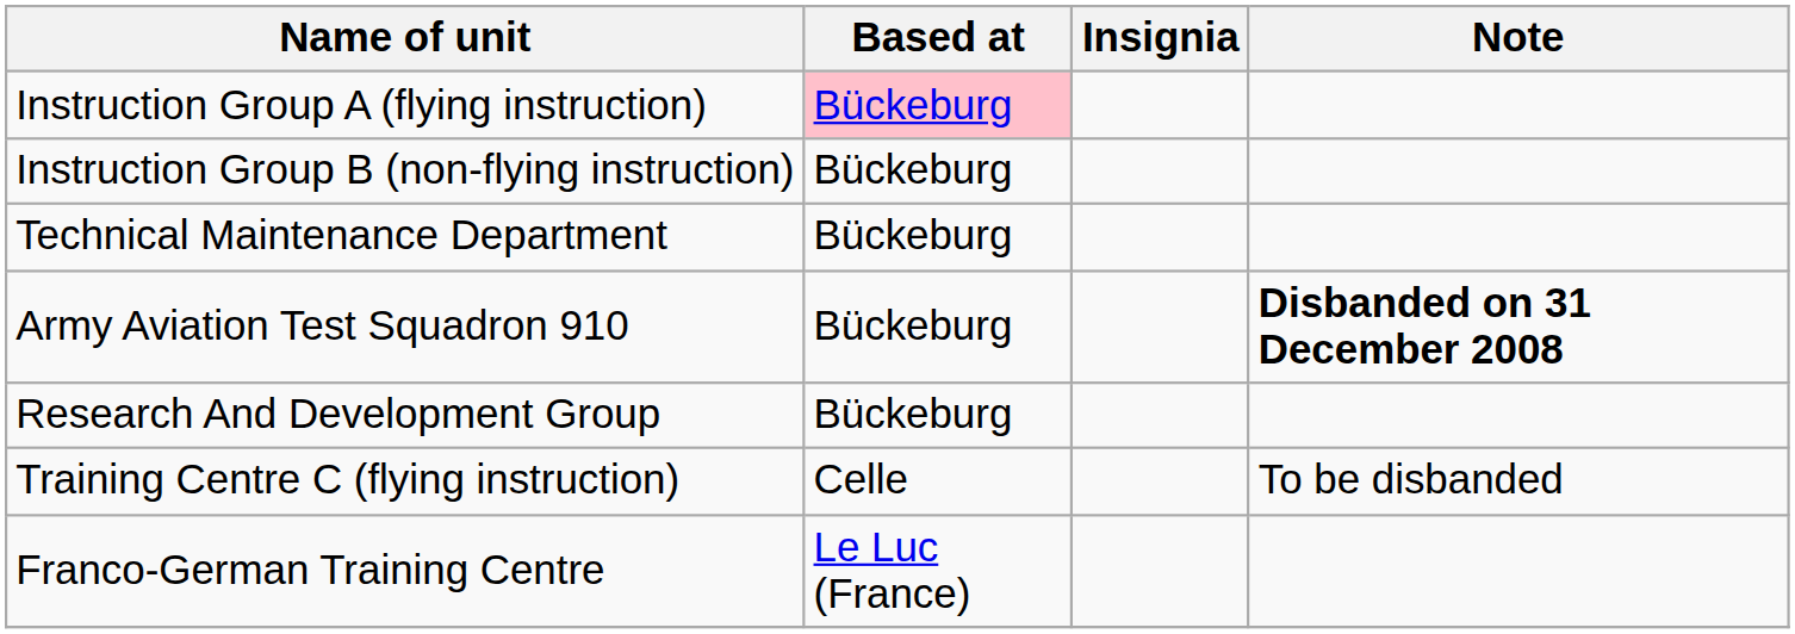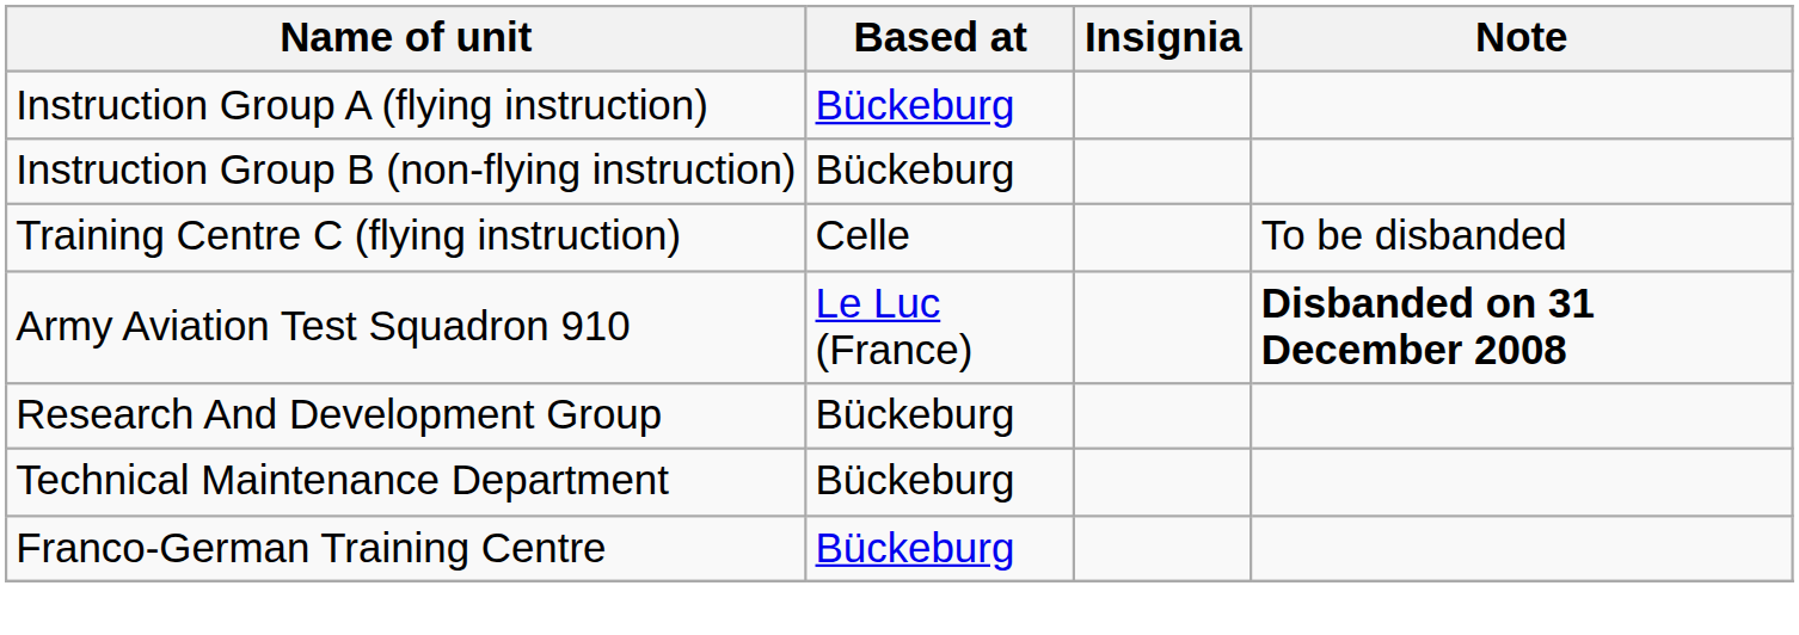Instruction Group A (flying instruction) | Based at: pink background -> no background
rows swapped: Training Centre C (flying instruction) <-> Technical Maintenance Department
Army Aviation Test Squadron 910 | Based at: Bückeburg -> Le Luc (France)
Franco-German Training Centre | Based at: Le Luc (France) -> Bückeburg
